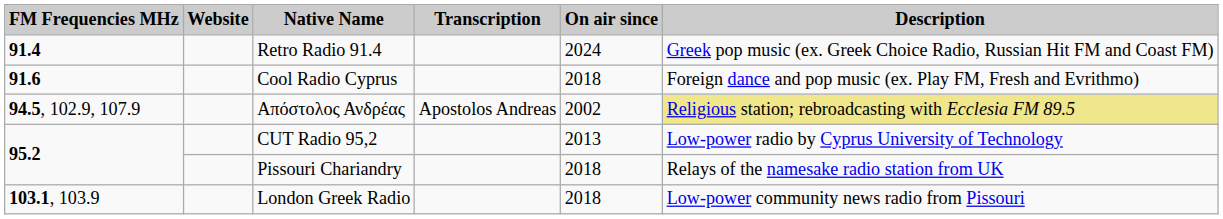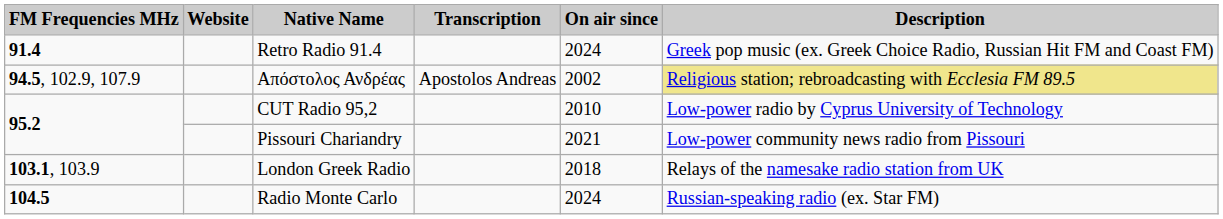- row: 91.6 | Cool Radio Cyprus | 2018 | Foreign dance and pop music (ex. Play FM, Fresh and Evrithmo)
CUT Radio 95,2 | On air since: 2013 -> 2010
Pissouri Chariandry | On air since: 2018 -> 2021
Pissouri Chariandry | Description: Relays of the namesake radio station from UK -> Low-power community news radio from Pissouri
London Greek Radio | Description: Low-power community news radio from Pissouri -> Relays of the namesake radio station from UK
+ row: 104.5 | Radio Monte Carlo | 2024 | Russian-speaking radio (ex. Star FM)
